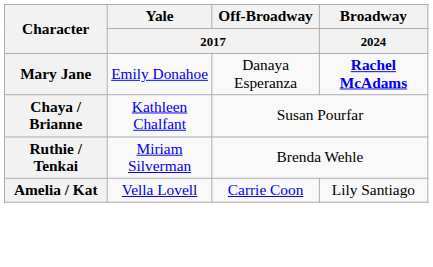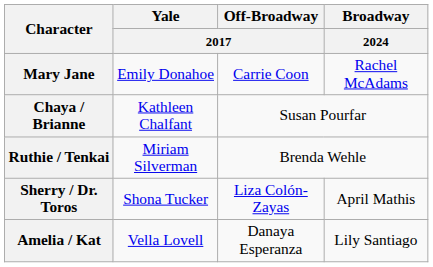Mary Jane | Off-Broadway / 2017: Danaya Esperanza -> Carrie Coon
Mary Jane | Broadway / 2024: bold -> normal
+ row: Sherry / Dr. Toros | Shona Tucker | Liza Colón-Zayas | April Mathis
Amelia / Kat | Off-Broadway / 2017: Carrie Coon -> Danaya Esperanza
